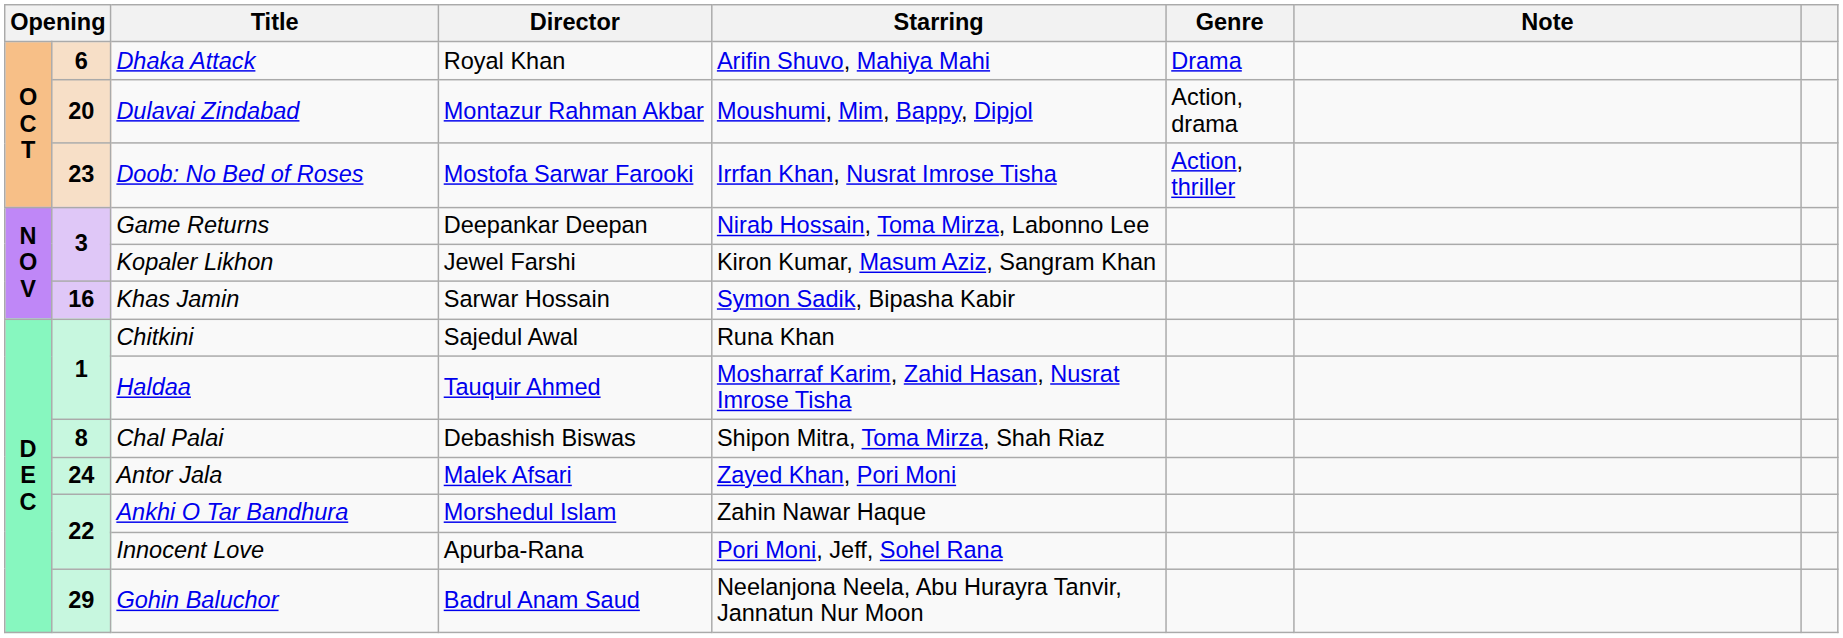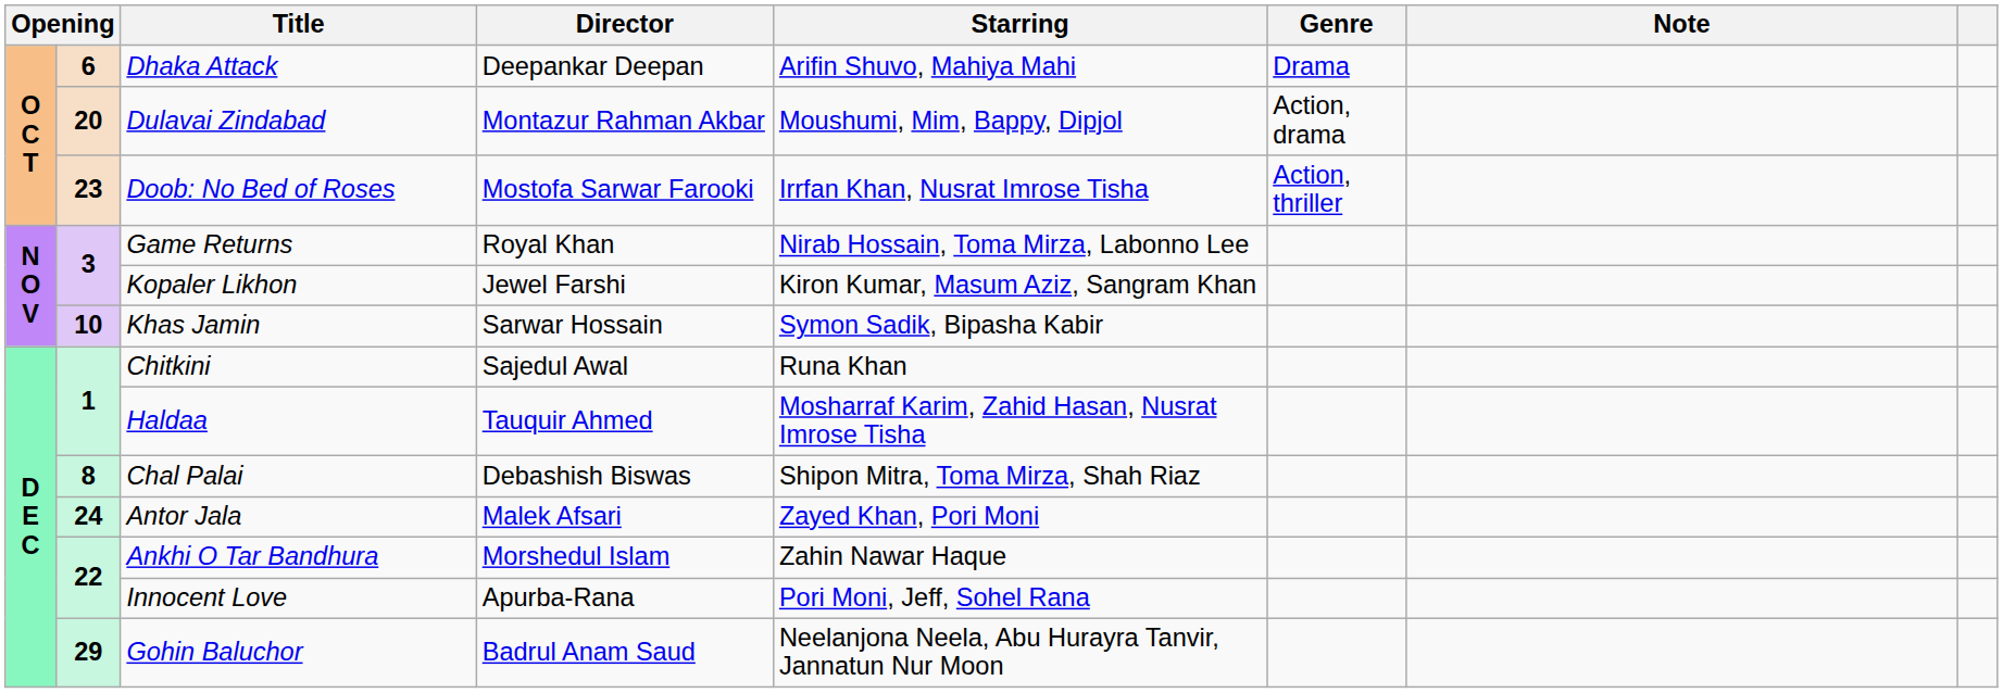Dhaka Attack | Director: Royal Khan -> Deepankar Deepan
Game Returns | Director: Deepankar Deepan -> Royal Khan
Khas Jamin | column 2: 16 -> 10
